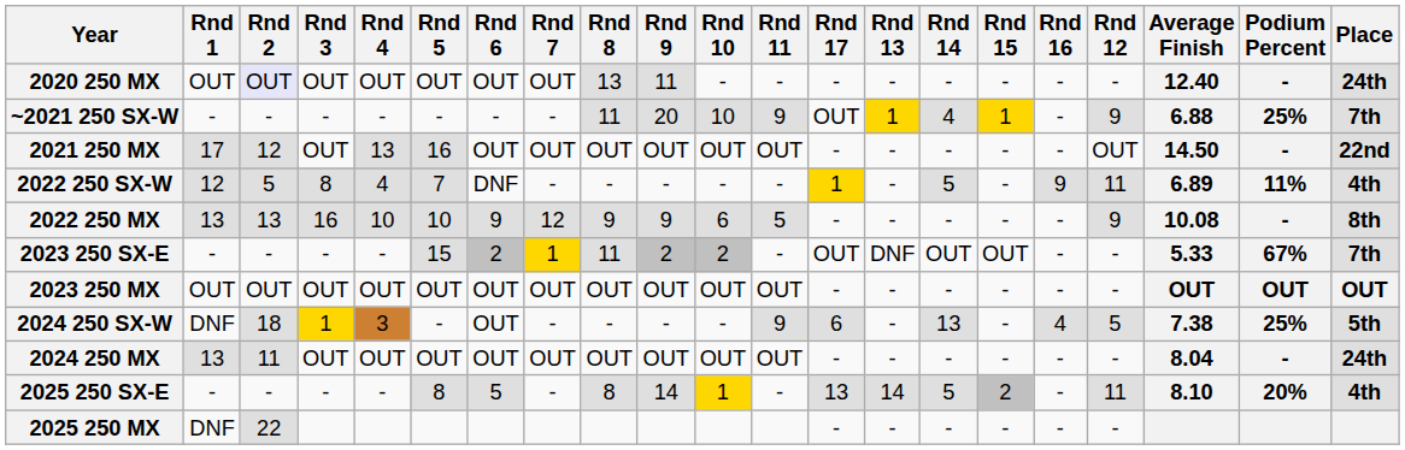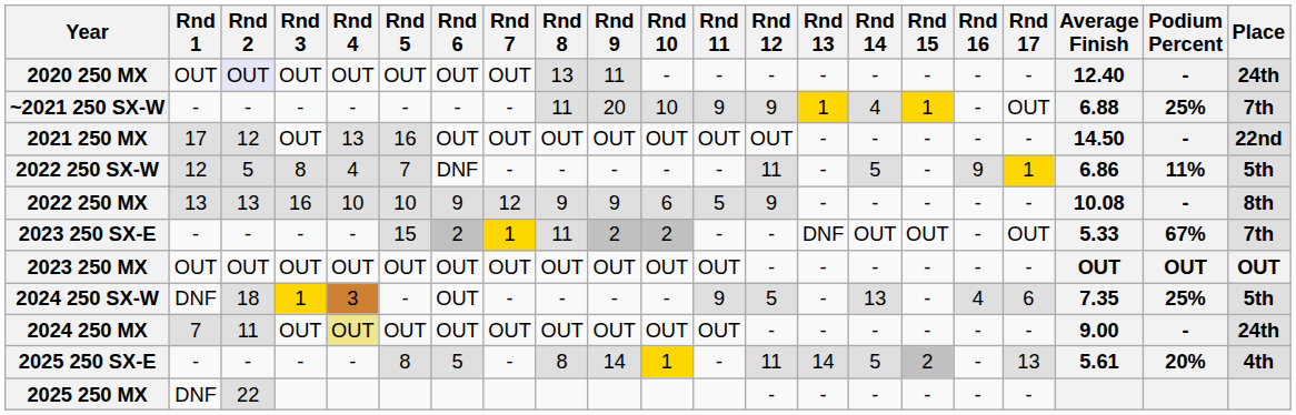columns swapped: Rnd 12 <-> Rnd 17
2022 250 SX-W | Average Finish: 6.89 -> 6.86
2022 250 SX-W | Place: 4th -> 5th
2024 250 SX-W | Average Finish: 7.38 -> 7.35
2024 250 MX | Rnd 1: 13 -> 7
2024 250 MX | Rnd 4: no background -> khaki background
2024 250 MX | Average Finish: 8.04 -> 9.00
2025 250 SX-E | Average Finish: 8.10 -> 5.61
